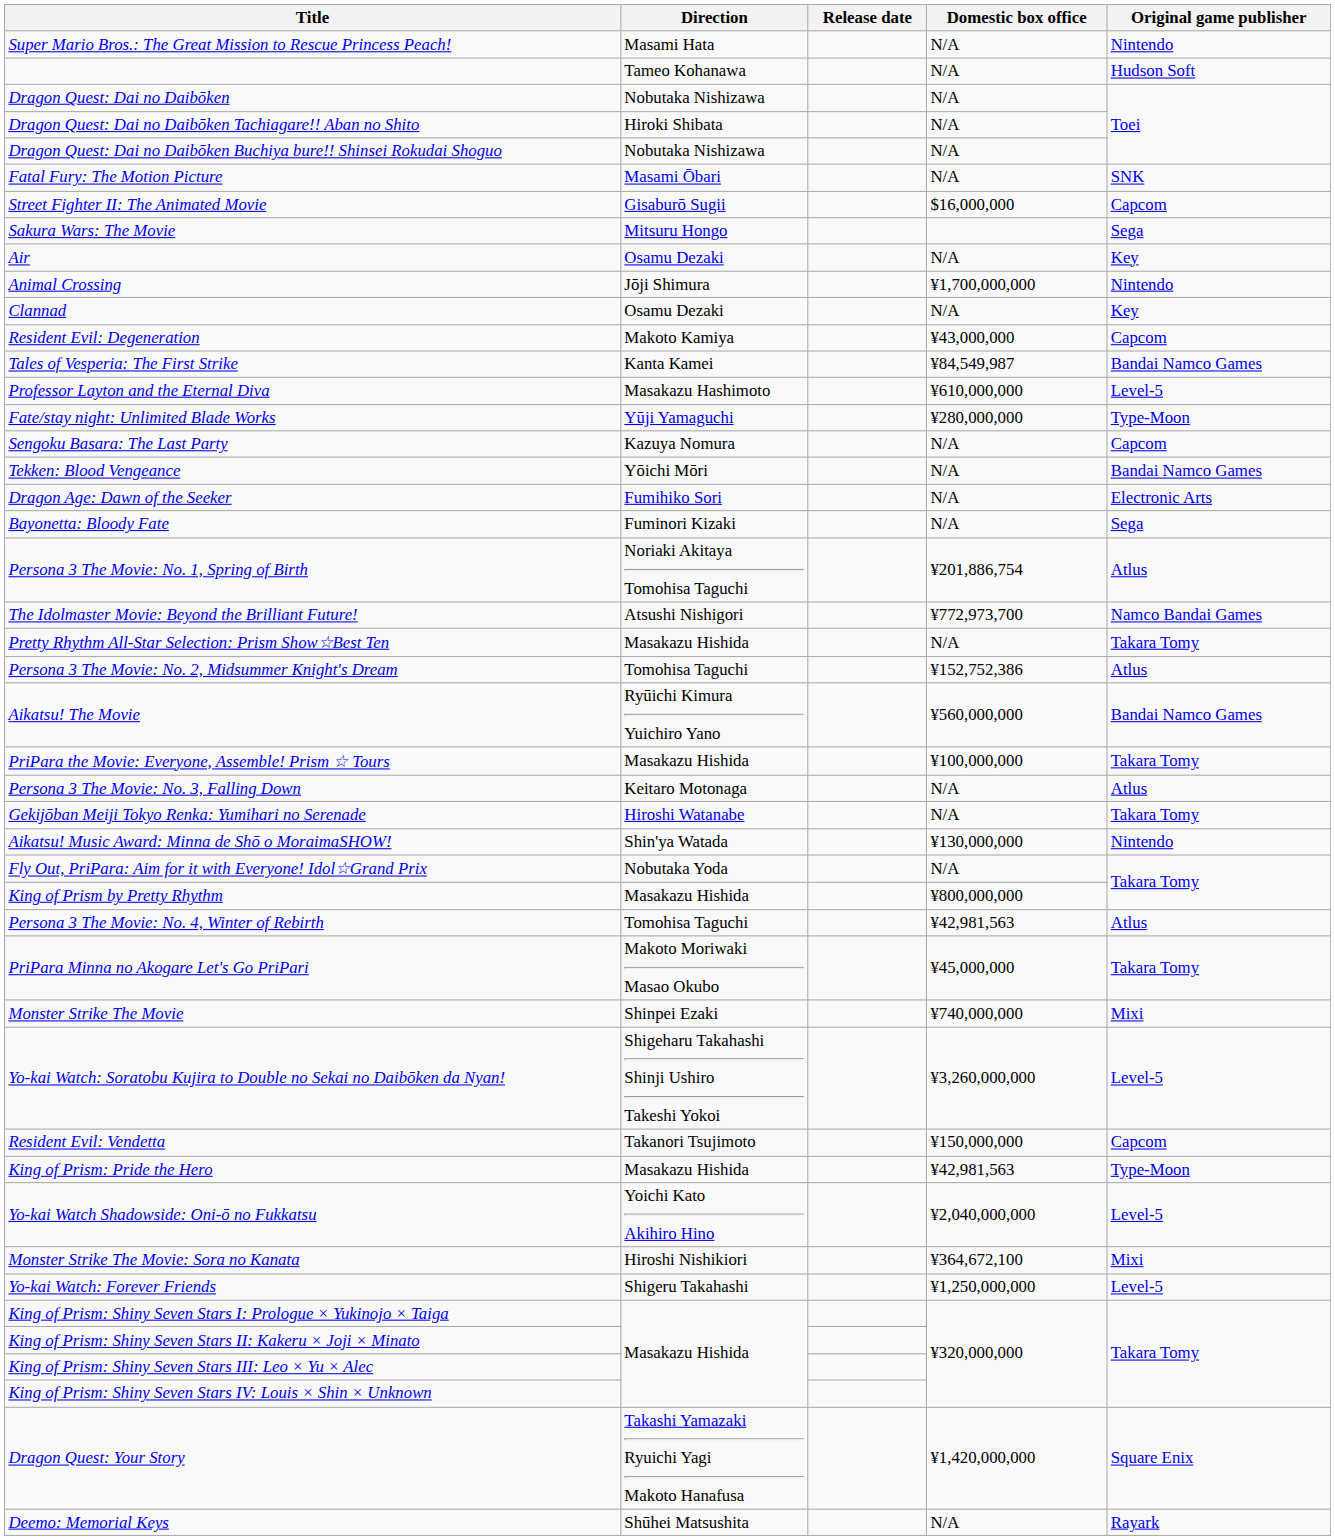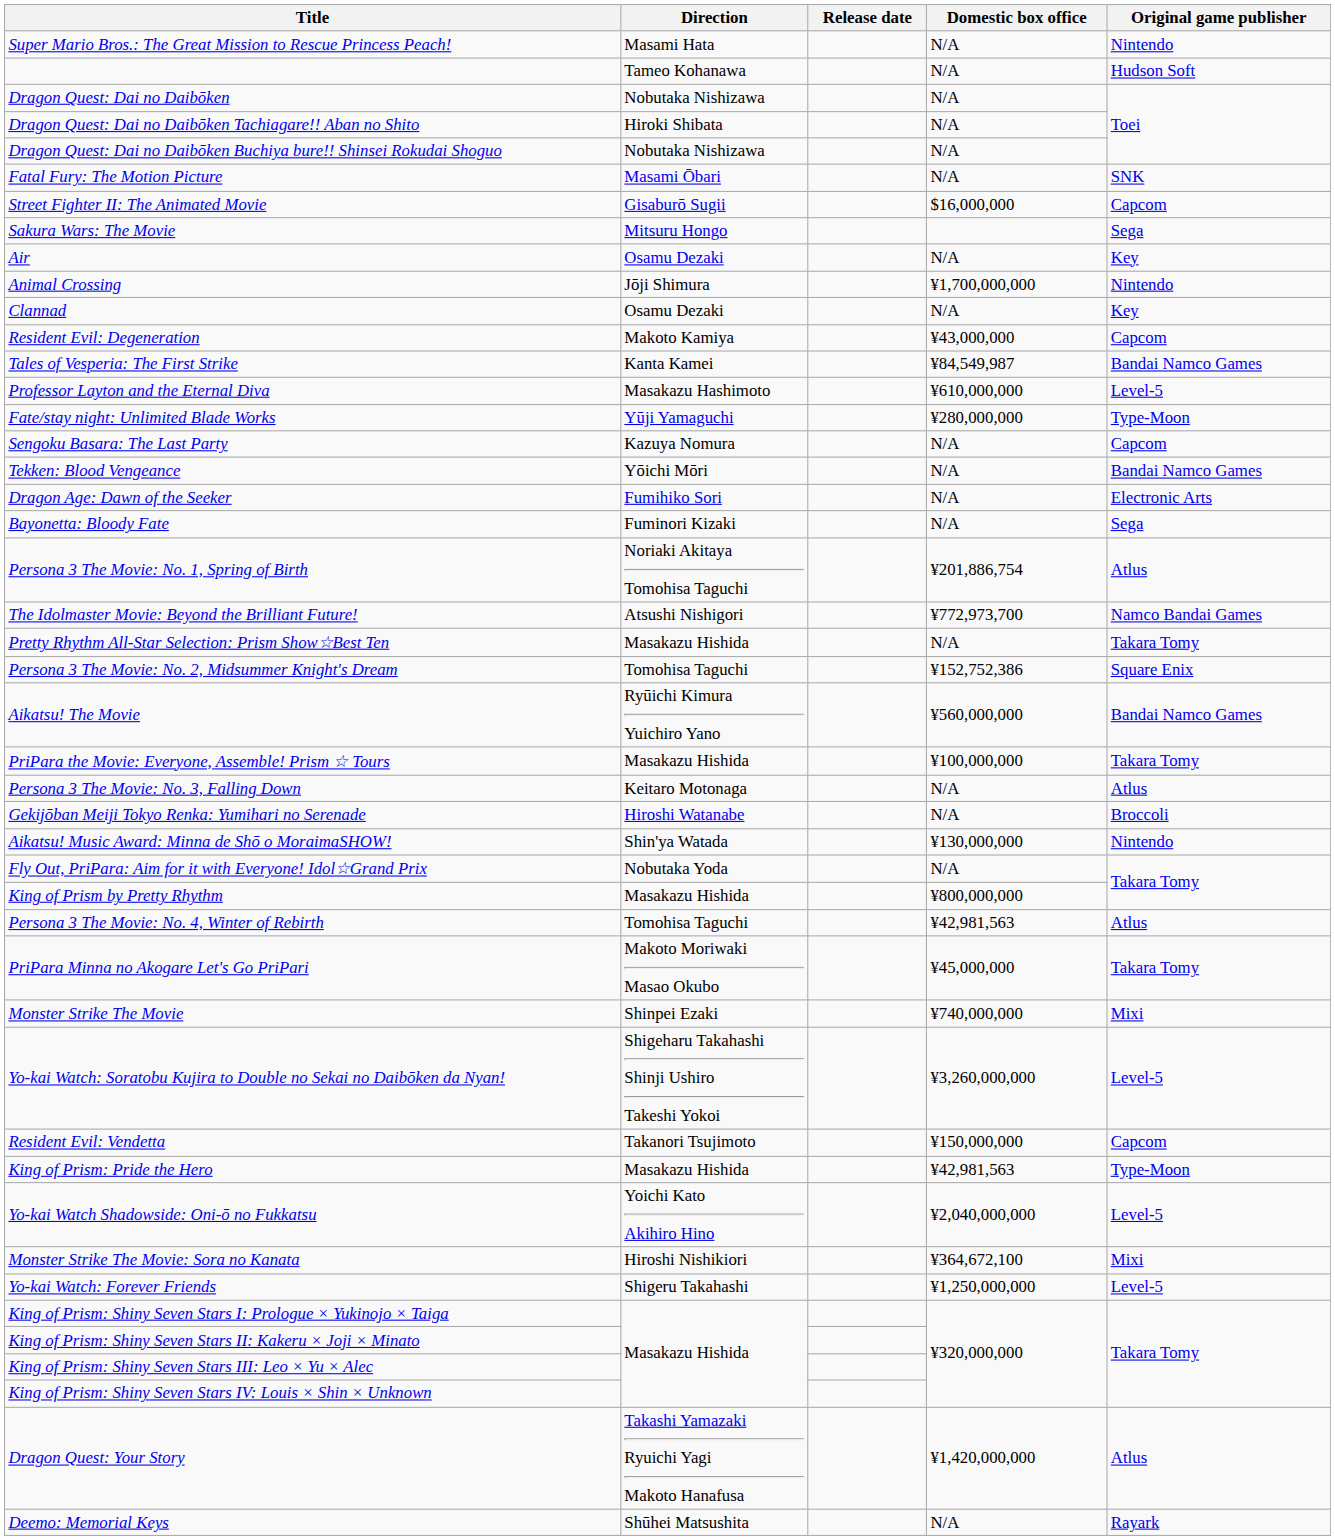Persona 3 The Movie: No. 2, Midsummer Knight's Dream | Original game publisher: Atlus -> Square Enix
Gekijōban Meiji Tokyo Renka: Yumihari no Serenade | Original game publisher: Takara Tomy -> Broccoli
Dragon Quest: Your Story | Original game publisher: Square Enix -> Atlus
